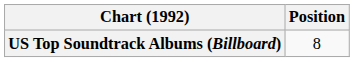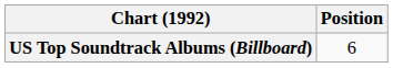US Top Soundtrack Albums (Billboard) | Position: 8 -> 6
